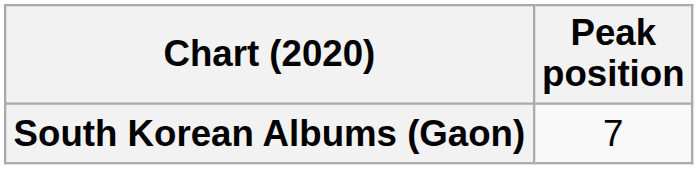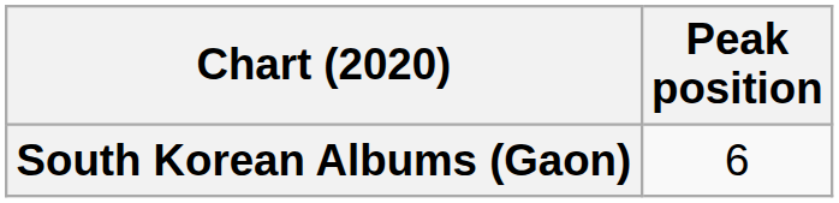South Korean Albums (Gaon) | Peak position: 7 -> 6
